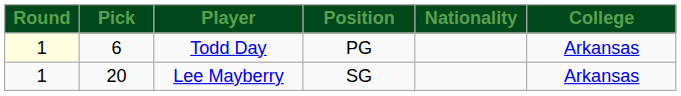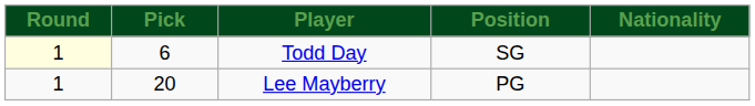- column: College | Arkansas | Arkansas
Todd Day | Position: PG -> SG
Lee Mayberry | Position: SG -> PG
